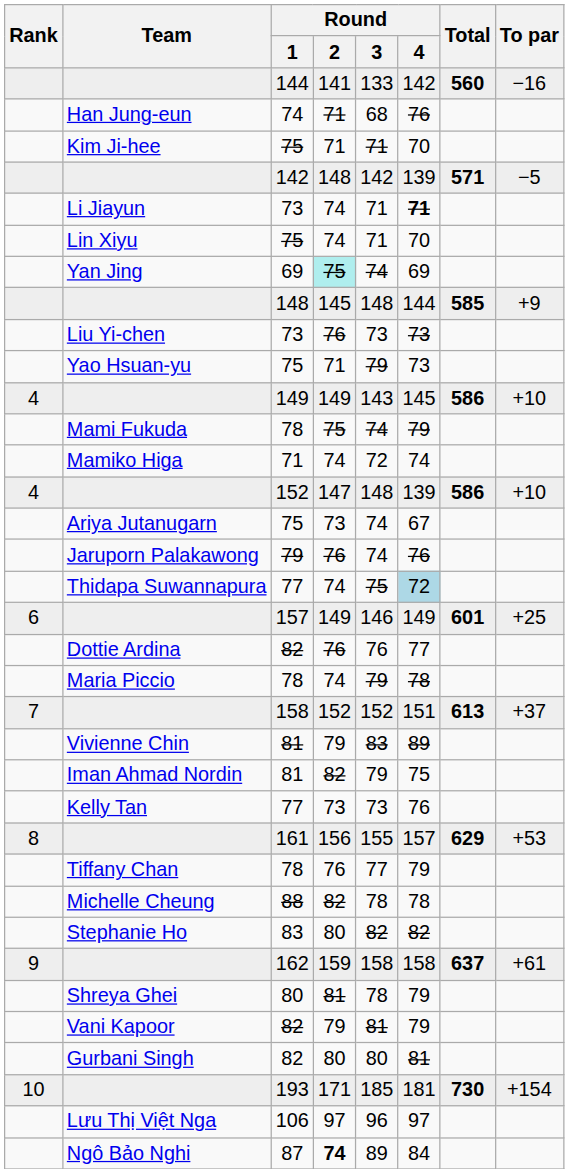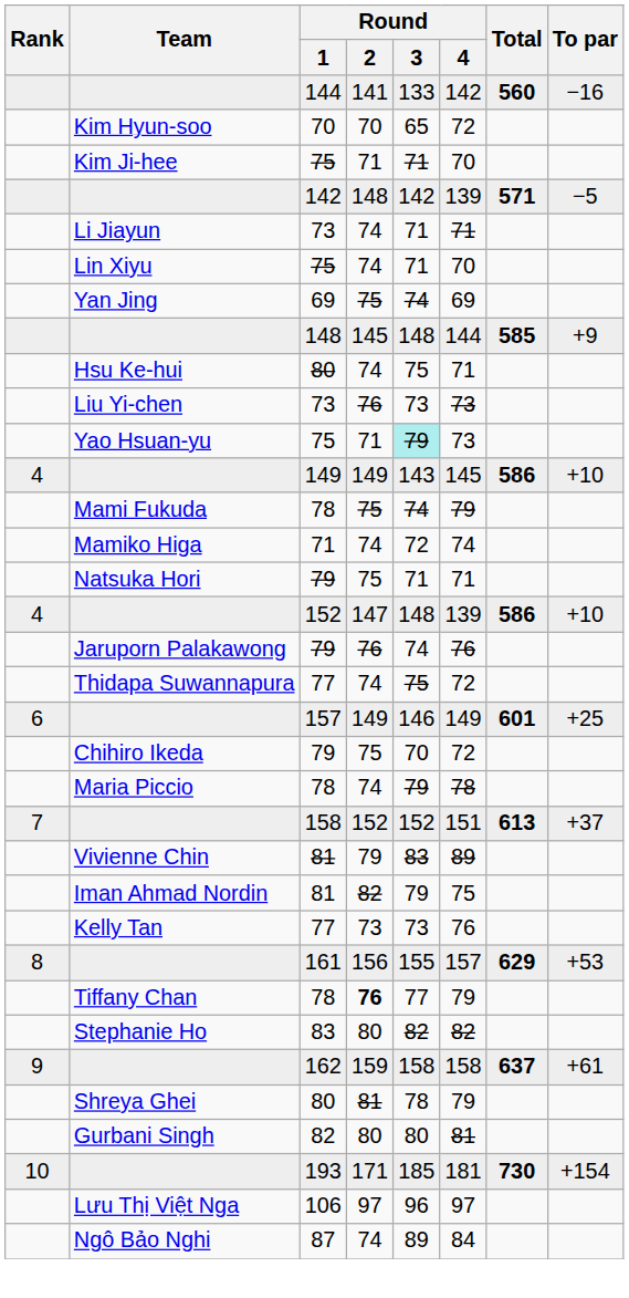- row: Han Jung-eun | 74 | 71 | 68 | 76
+ row: Kim Hyun-soo | 70 | 70 | 65 | 72
Li Jiayun | Round / 4: bold -> normal
Yan Jing | Round / 2: paleturquoise background -> no background
+ row: Hsu Ke-hui | 80 | 74 | 75 | 71
Yao Hsuan-yu | Round / 3: no background -> paleturquoise background
+ row: Natsuka Hori | 79 | 75 | 71 | 71
- row: Ariya Jutanugarn | 75 | 73 | 74 | 67
Thidapa Suwannapura | Round / 4: lightblue background -> no background
- row: Dottie Ardina | 82 | 76 | 76 | 77
+ row: Chihiro Ikeda | 79 | 75 | 70 | 72
Tiffany Chan | Round / 2: normal -> bold
- row: Michelle Cheung | 88 | 82 | 78 | 78
- row: Vani Kapoor | 82 | 79 | 81 | 79
Ngô Bảo Nghi | Round / 2: bold -> normal
